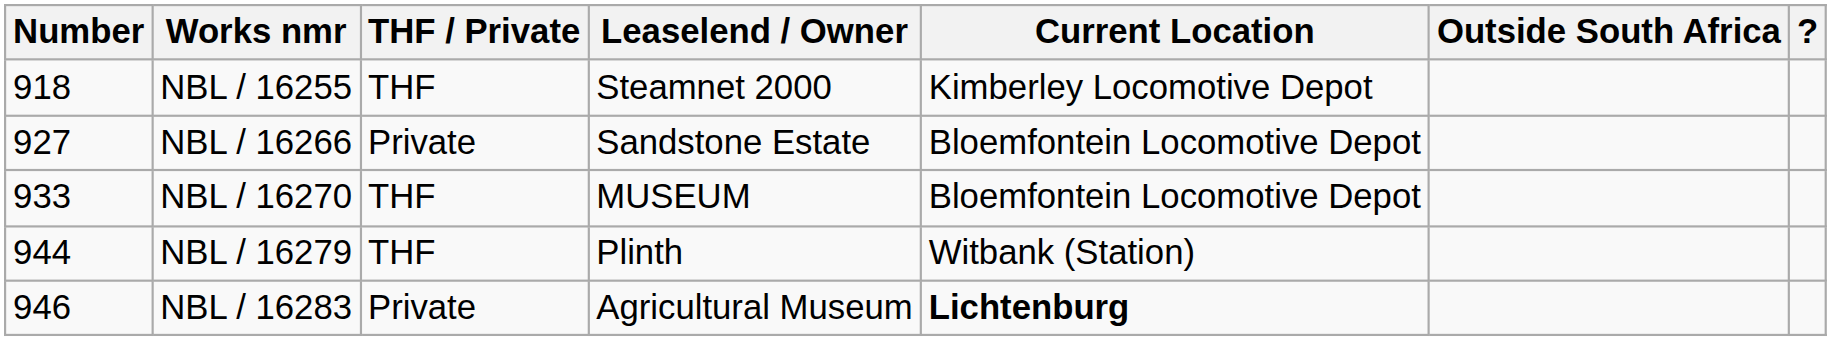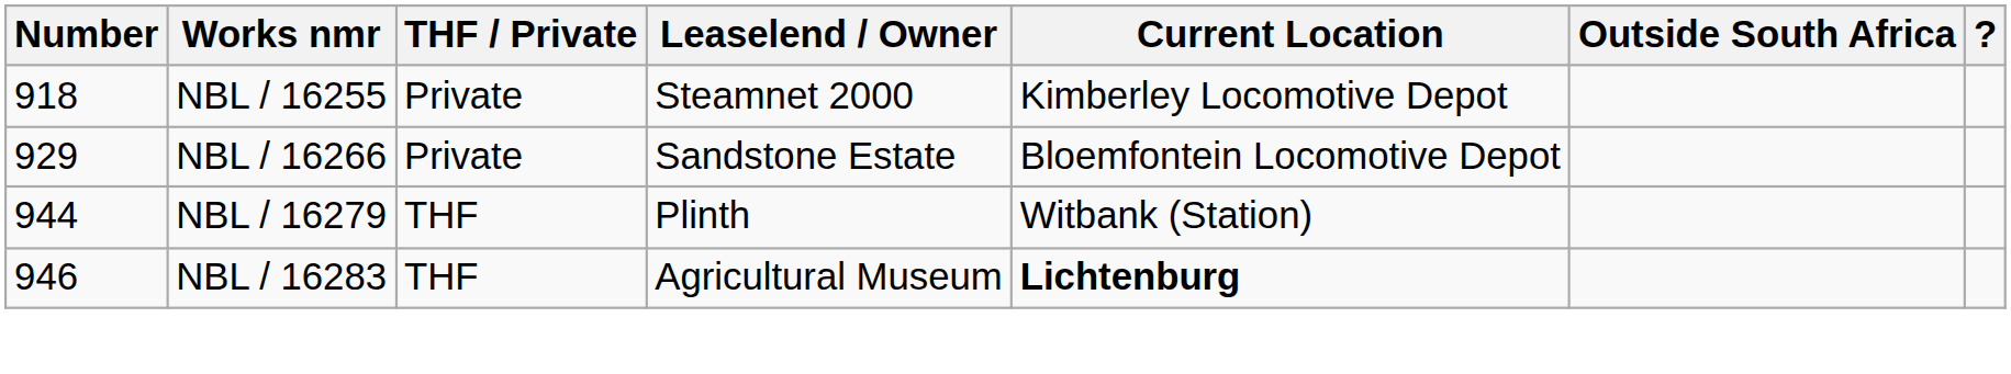NBL / 16255 | THF / Private: THF -> Private
NBL / 16266 | Number: 927 -> 929
- row: 933 | NBL / 16270 | THF | MUSEUM | Bloemfontein Locomotive Depot
NBL / 16283 | THF / Private: Private -> THF
